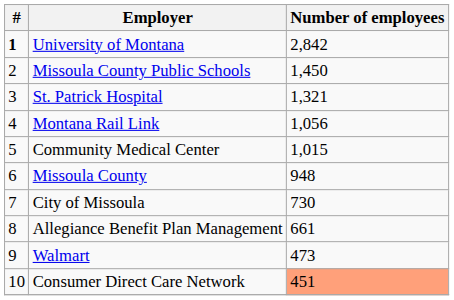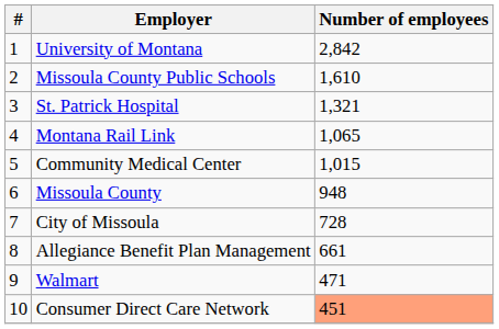University of Montana | #: bold -> normal
Missoula County Public Schools | Number of employees: 1,450 -> 1,610
Montana Rail Link | Number of employees: 1,056 -> 1,065
City of Missoula | Number of employees: 730 -> 728
Walmart | Number of employees: 473 -> 471
